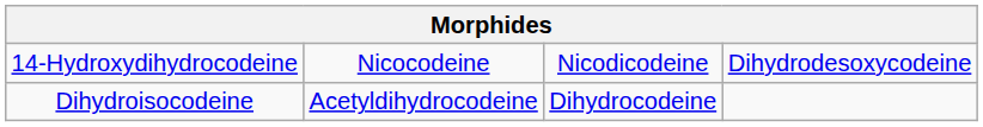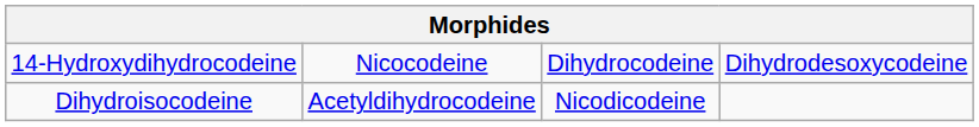14-Hydroxydihydrocodeine | column 3: Nicodicodeine -> Dihydrocodeine
Dihydroisocodeine | column 3: Dihydrocodeine -> Nicodicodeine
